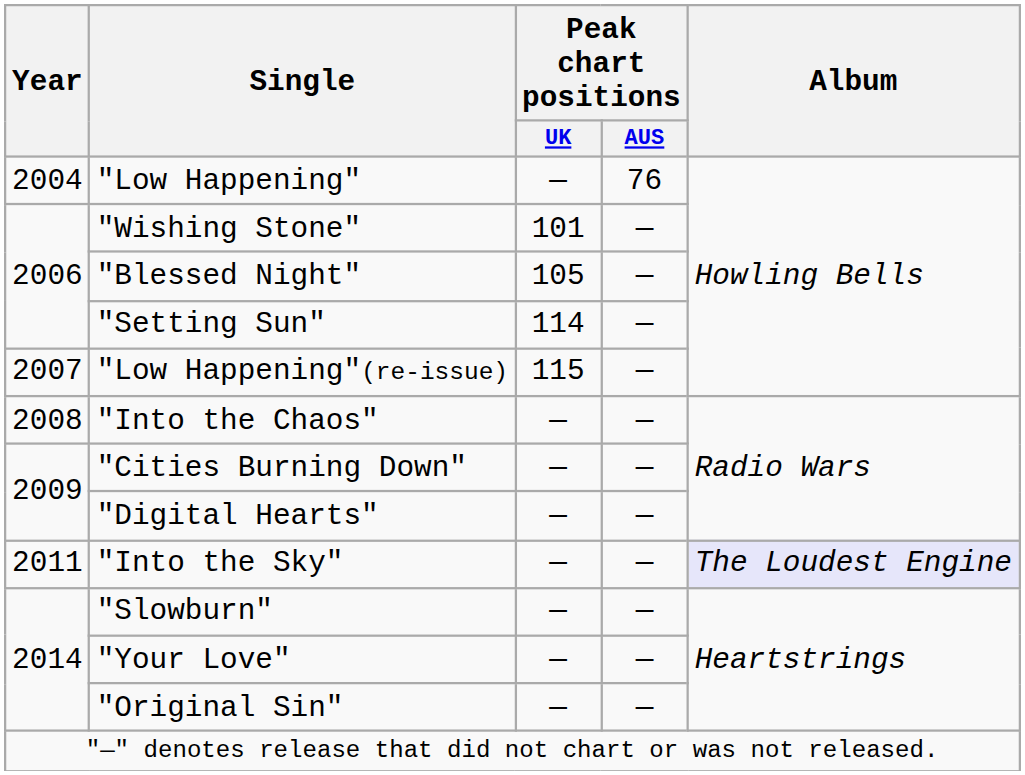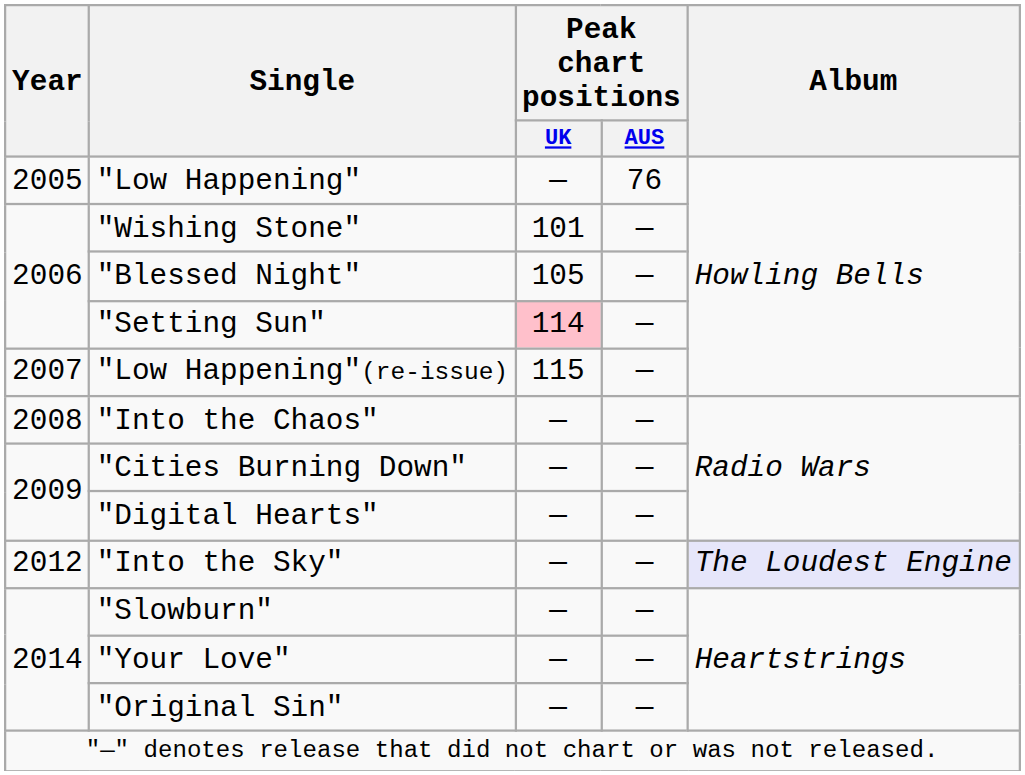"Low Happening" | Year: 2004 -> 2005
"Setting Sun" | Peak chart positions / UK: no background -> pink background
"Into the Sky" | Year: 2011 -> 2012
